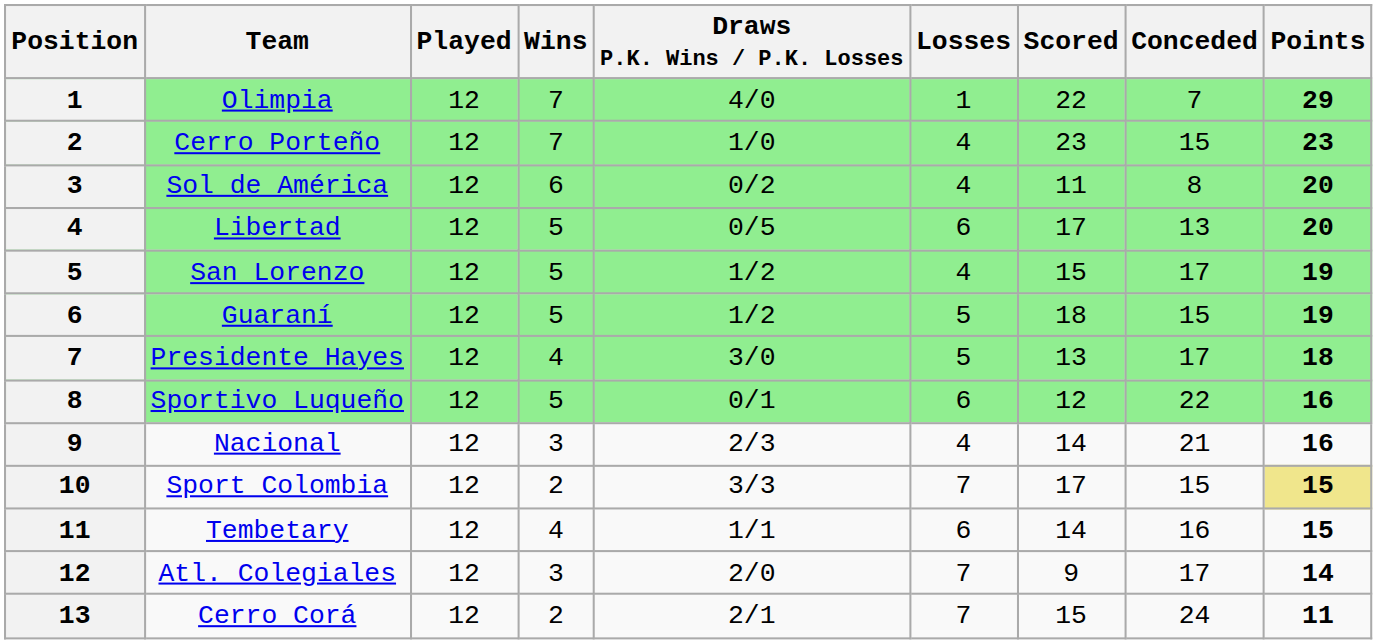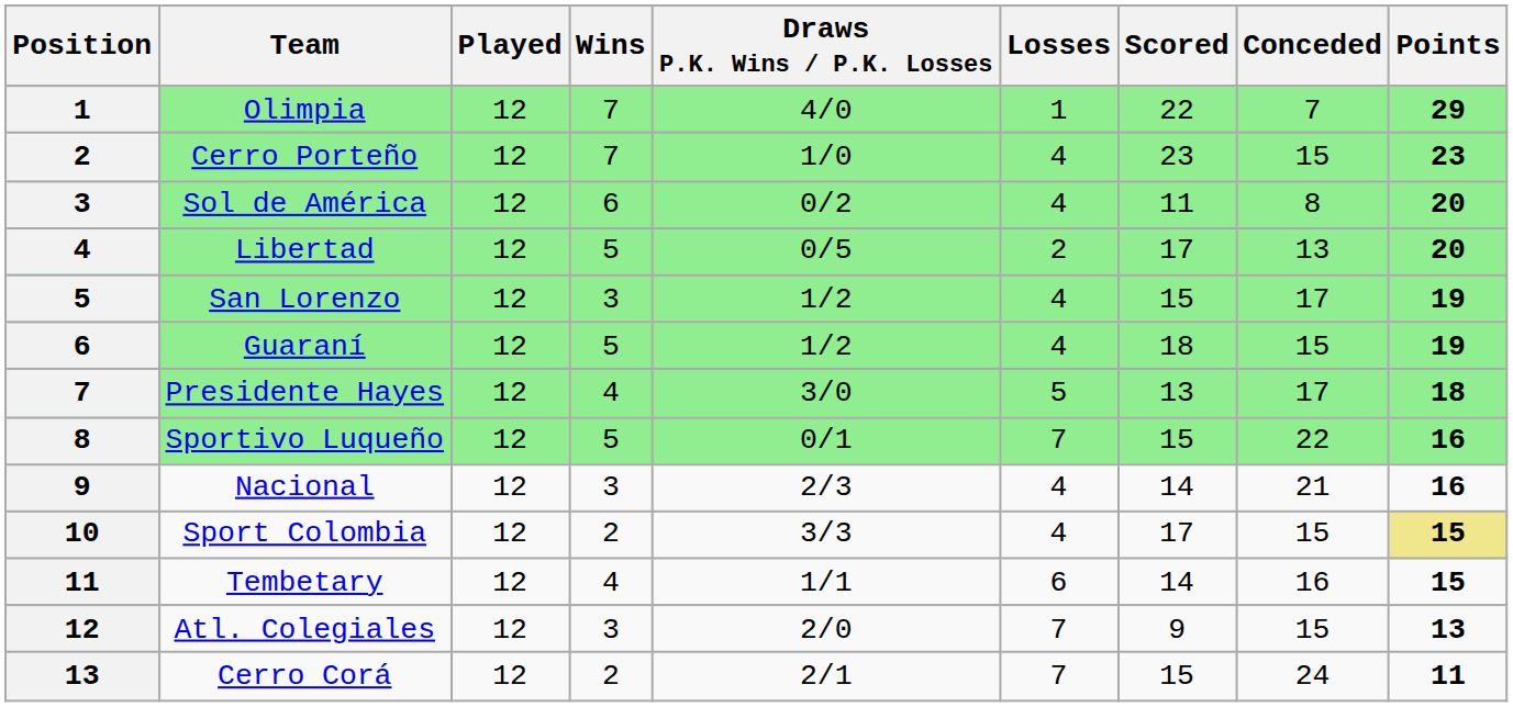Libertad | Losses: 6 -> 2
San Lorenzo | Wins: 5 -> 3
Guaraní | Losses: 5 -> 4
Sportivo Luqueño | Losses: 6 -> 7
Sportivo Luqueño | Scored: 12 -> 15
Sport Colombia | Losses: 7 -> 4
Atl. Colegiales | Conceded: 17 -> 15
Atl. Colegiales | Points: 14 -> 13
